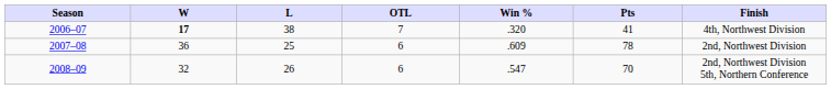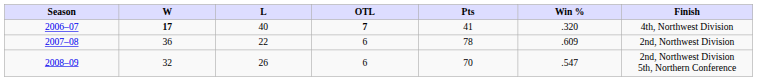columns swapped: Pts <-> Win %
2006–07 | L: 38 -> 40
2006–07 | OTL: normal -> bold
2007–08 | L: 25 -> 22
